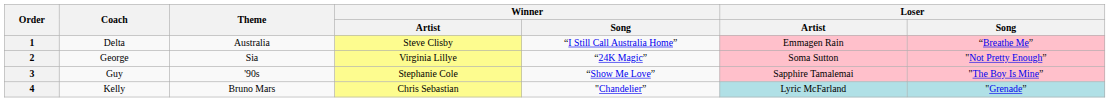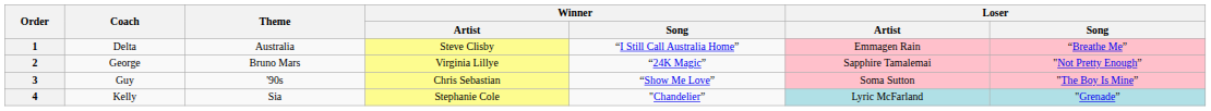2 | Theme: Sia -> Bruno Mars
2 | Loser / Artist: Soma Sutton -> Sapphire Tamalemai
3 | Winner / Artist: Stephanie Cole -> Chris Sebastian
3 | Loser / Artist: Sapphire Tamalemai -> Soma Sutton
4 | Theme: Bruno Mars -> Sia
4 | Winner / Artist: Chris Sebastian -> Stephanie Cole
